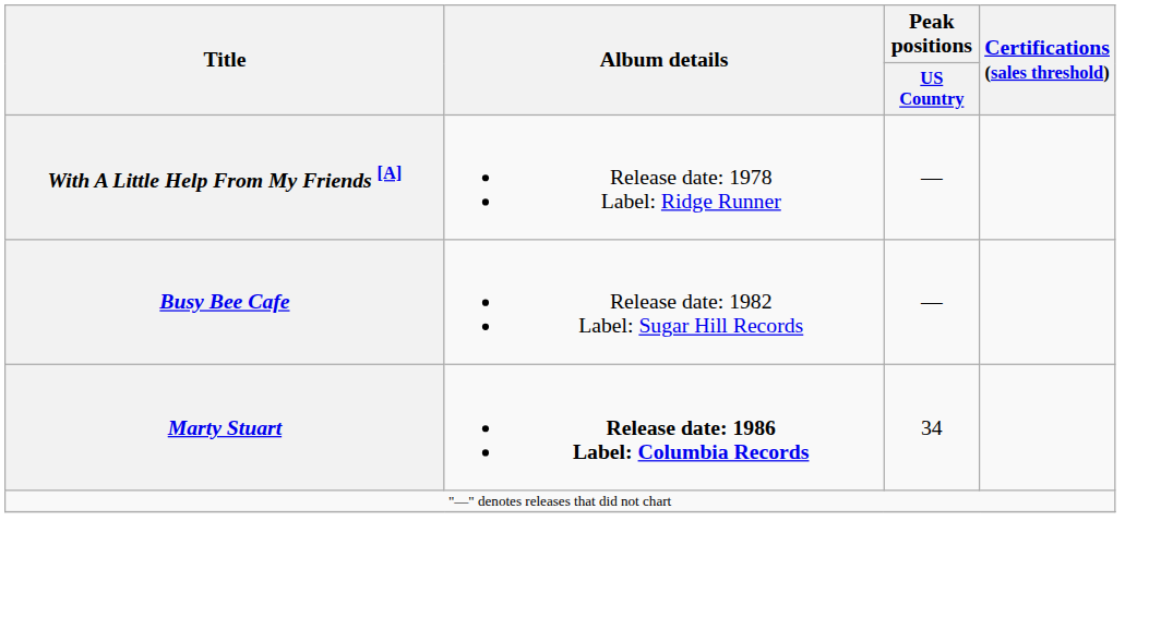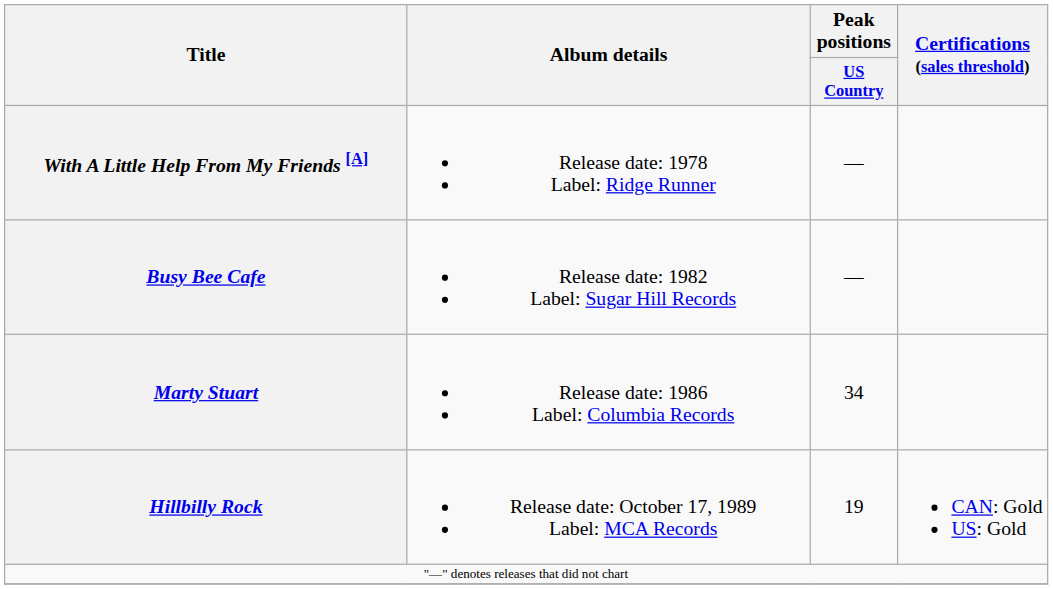Marty Stuart | Album details: bold -> normal
+ row: Hillbilly Rock | Release date: October 17, 1989 Label: MCA Records | 19 | CAN: Gold US: Gold
